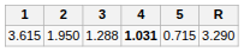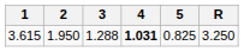3.615 | 5: 0.715 -> 0.825
3.615 | R: 3.290 -> 3.250
